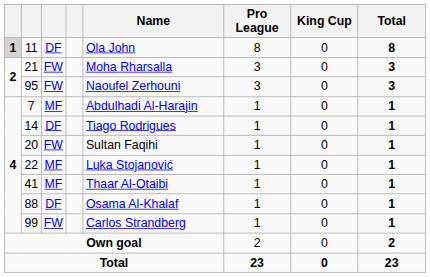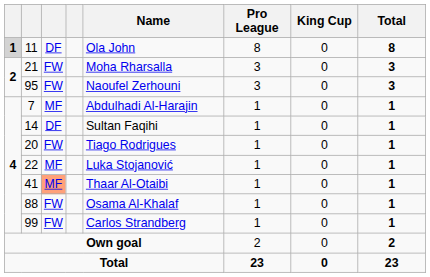14 | Name: Tiago Rodrigues -> Sultan Faqihi
20 | Name: Sultan Faqihi -> Tiago Rodrigues
41 | column 3: no background -> lightsalmon background
88 | column 3: DF -> FW
